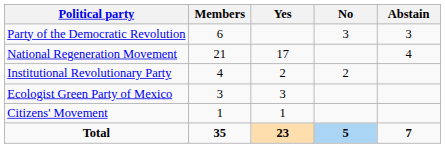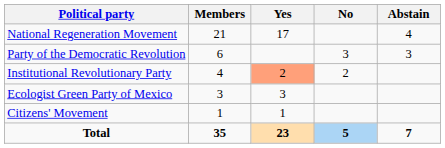rows swapped: National Regeneration Movement <-> Party of the Democratic Revolution
Institutional Revolutionary Party | Yes: no background -> lightsalmon background
